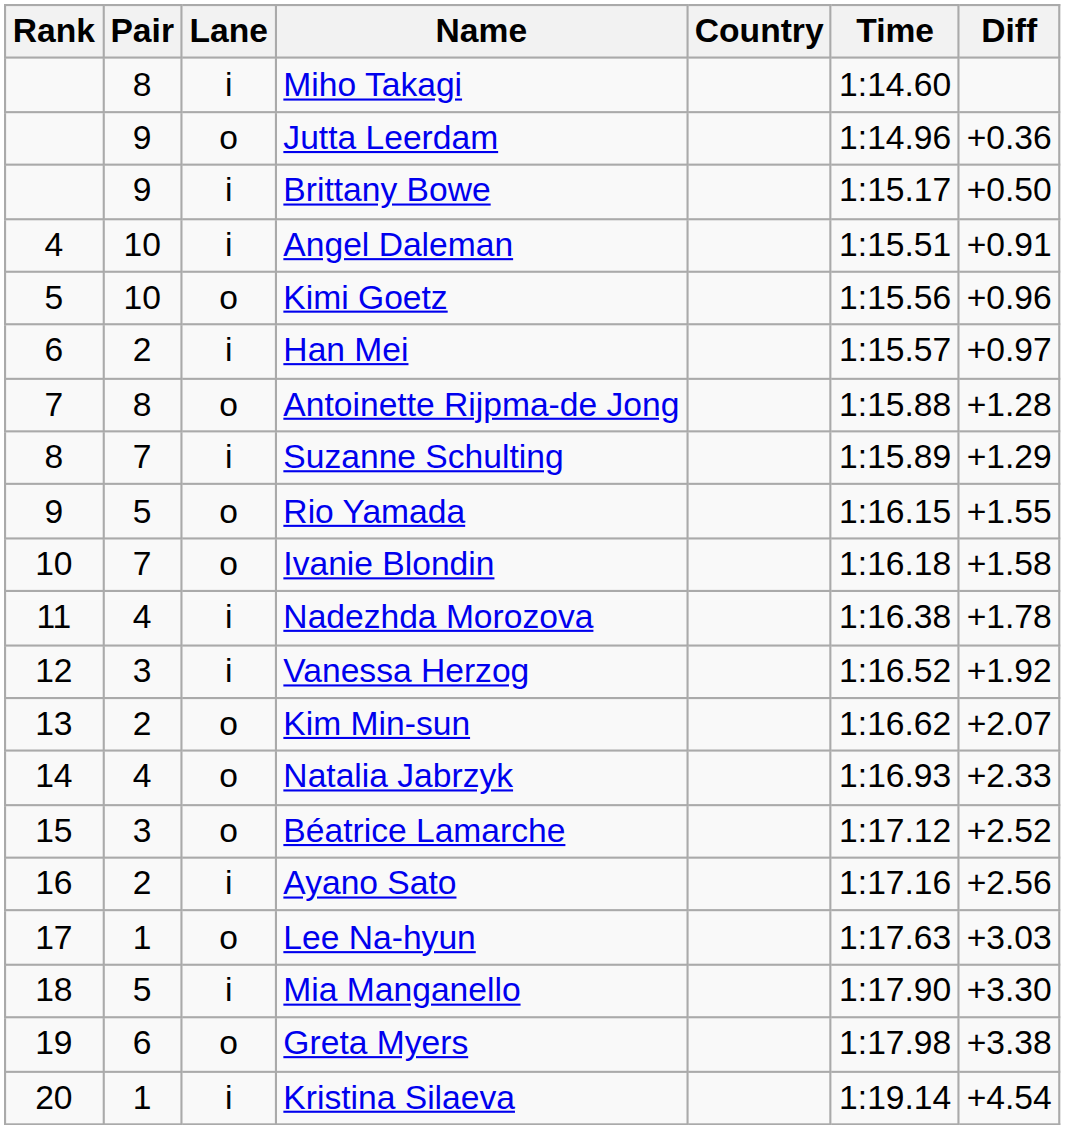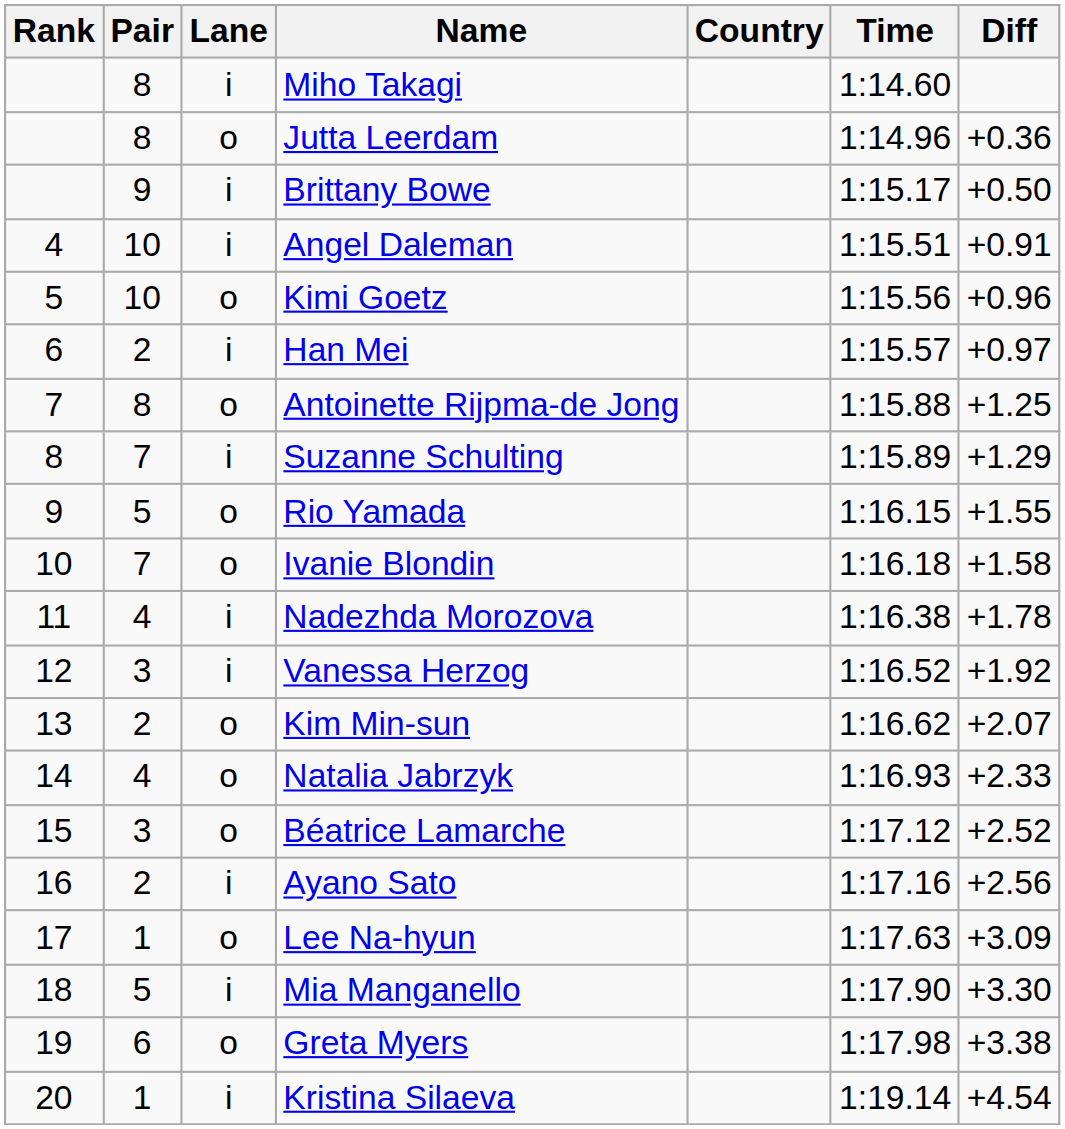Jutta Leerdam | Pair: 9 -> 8
Antoinette Rijpma-de Jong | Diff: +1.28 -> +1.25
Lee Na-hyun | Diff: +3.03 -> +3.09
